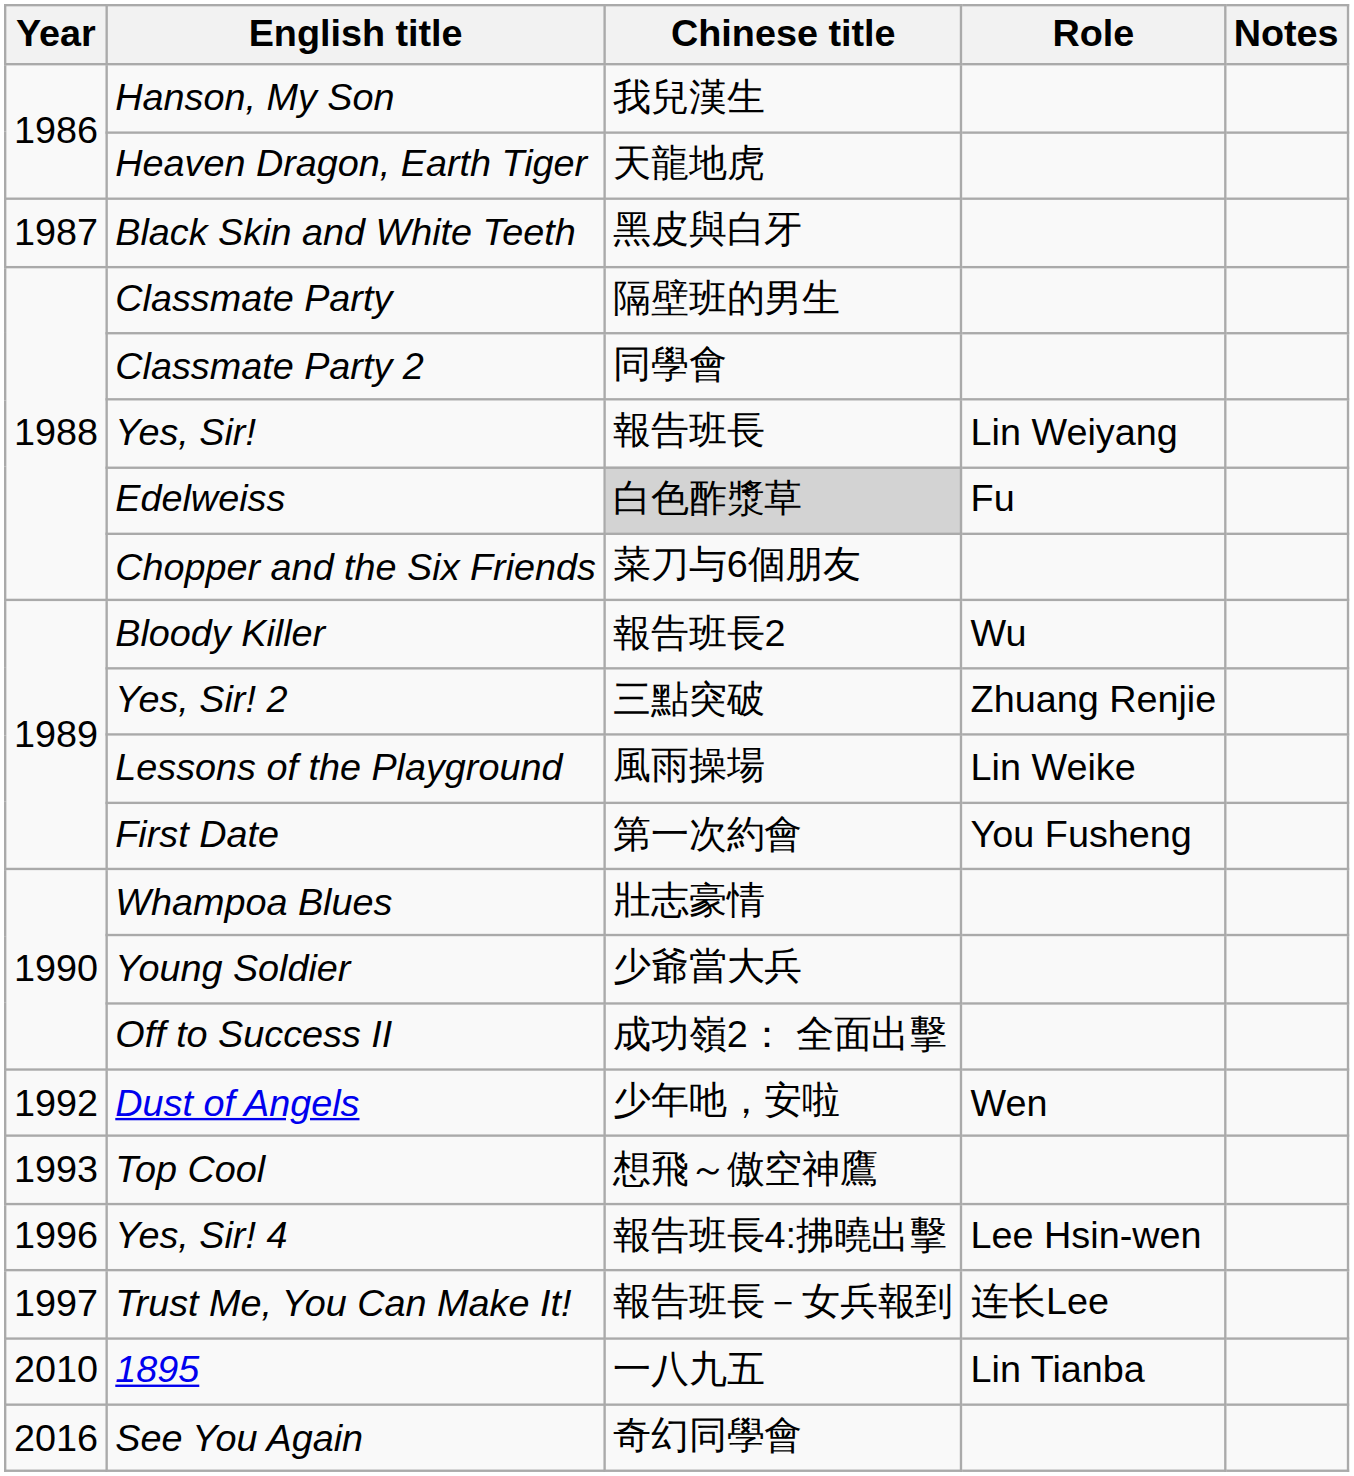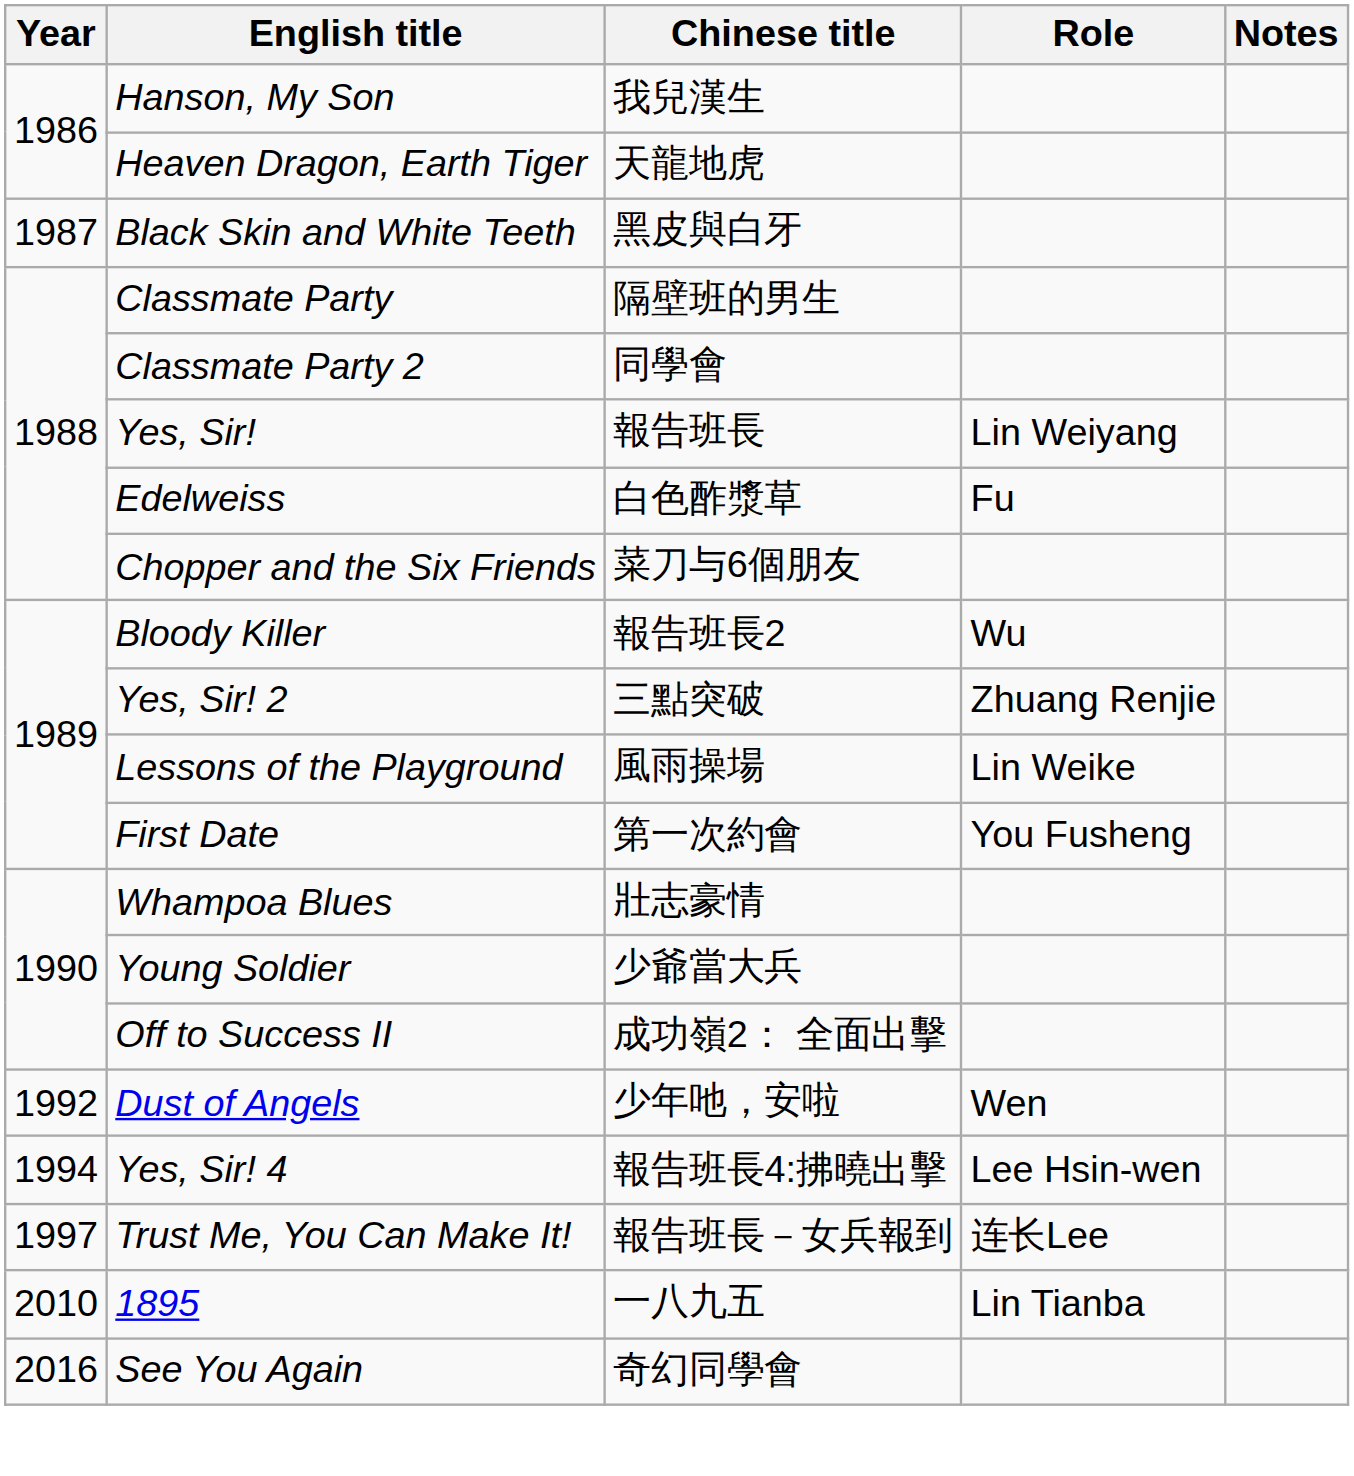Edelweiss | Chinese title: lightgrey background -> no background
- row: 1993 | Top Cool | 想飛～傲空神鷹
Yes, Sir! 4 | Year: 1996 -> 1994
